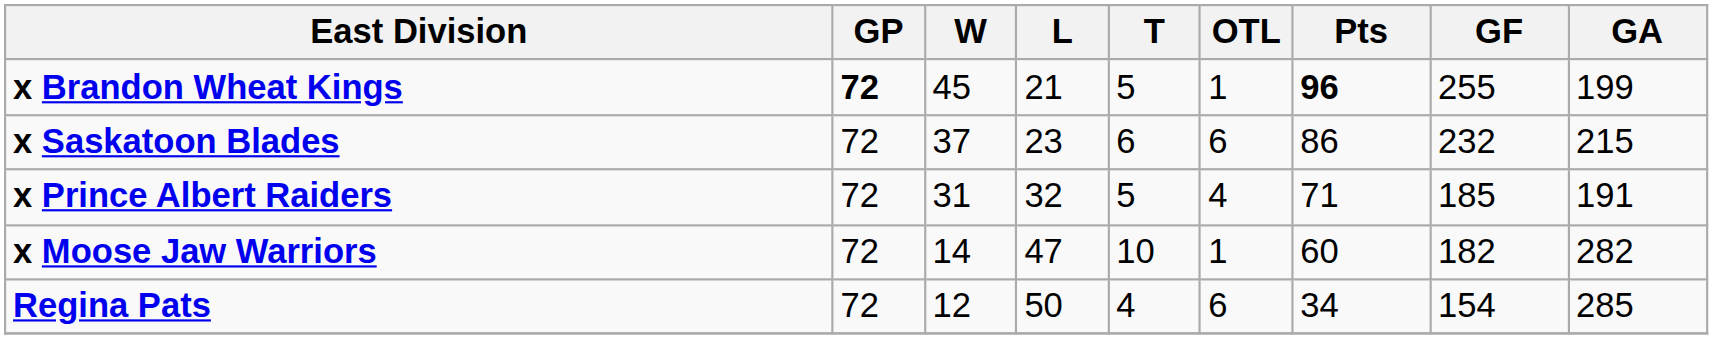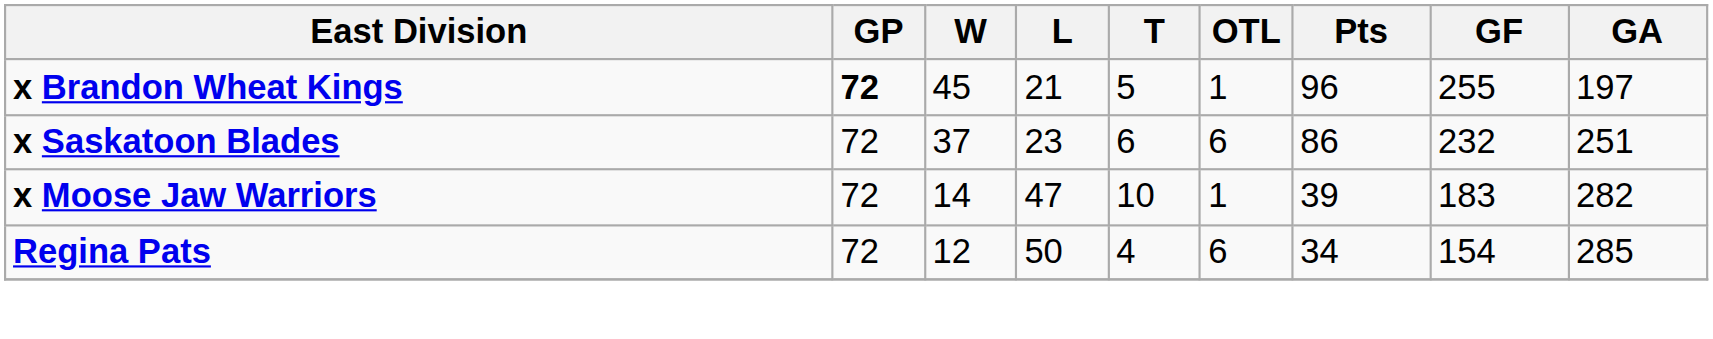x Brandon Wheat Kings | Pts: bold -> normal
x Brandon Wheat Kings | GA: 199 -> 197
x Saskatoon Blades | GA: 215 -> 251
- row: x Prince Albert Raiders | 72 | 31 | 32 | 5 | 4 | 71 | 185 | 191
x Moose Jaw Warriors | Pts: 60 -> 39
x Moose Jaw Warriors | GF: 182 -> 183
